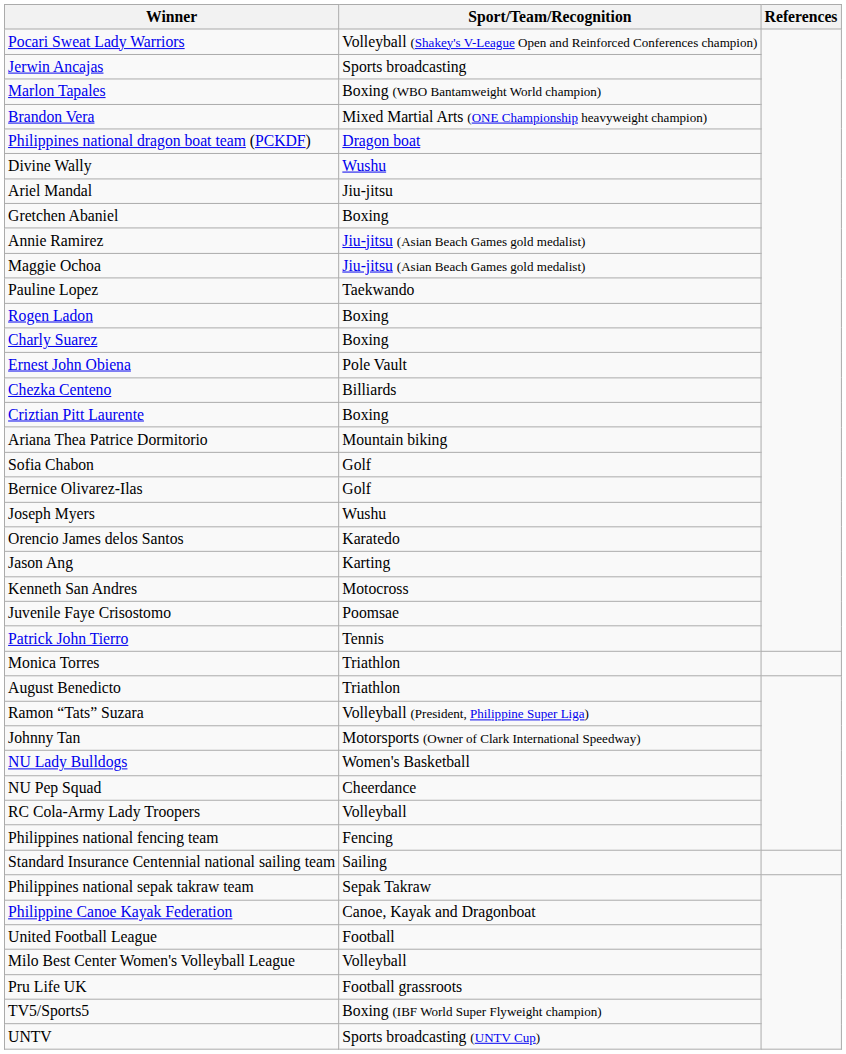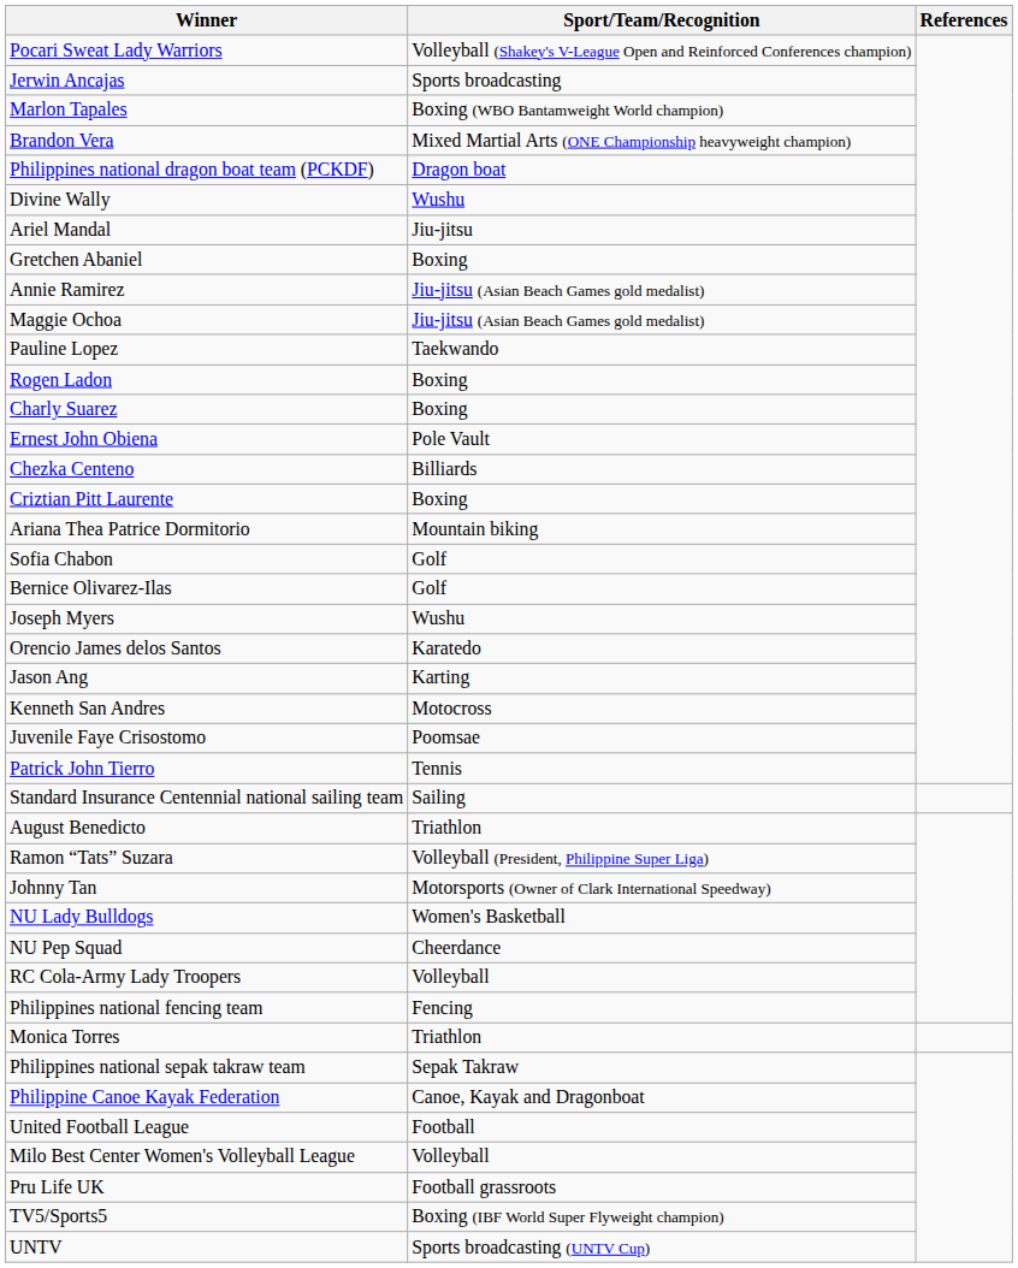rows swapped: Monica Torres <-> Standard Insurance Centennial national sailing team
